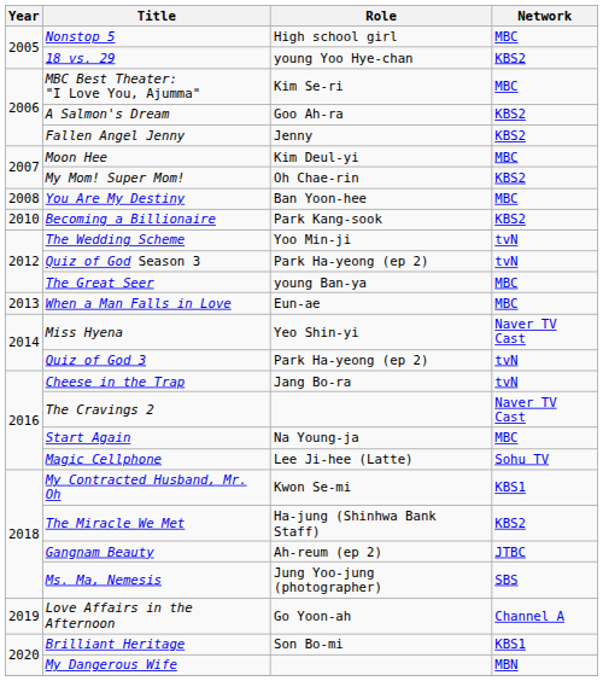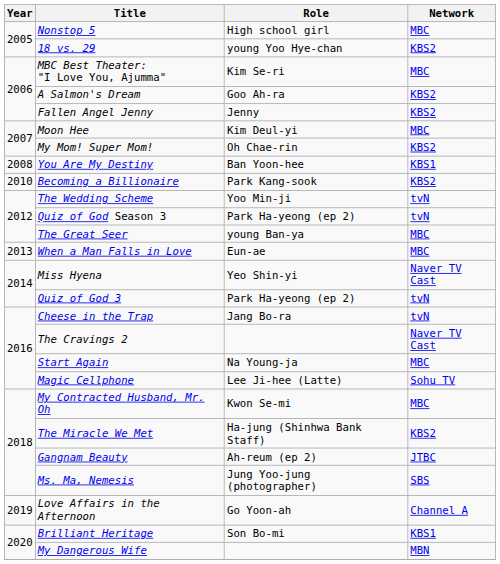You Are My Destiny | Network: MBC -> KBS1
My Contracted Husband, Mr. Oh | Network: KBS1 -> MBC
